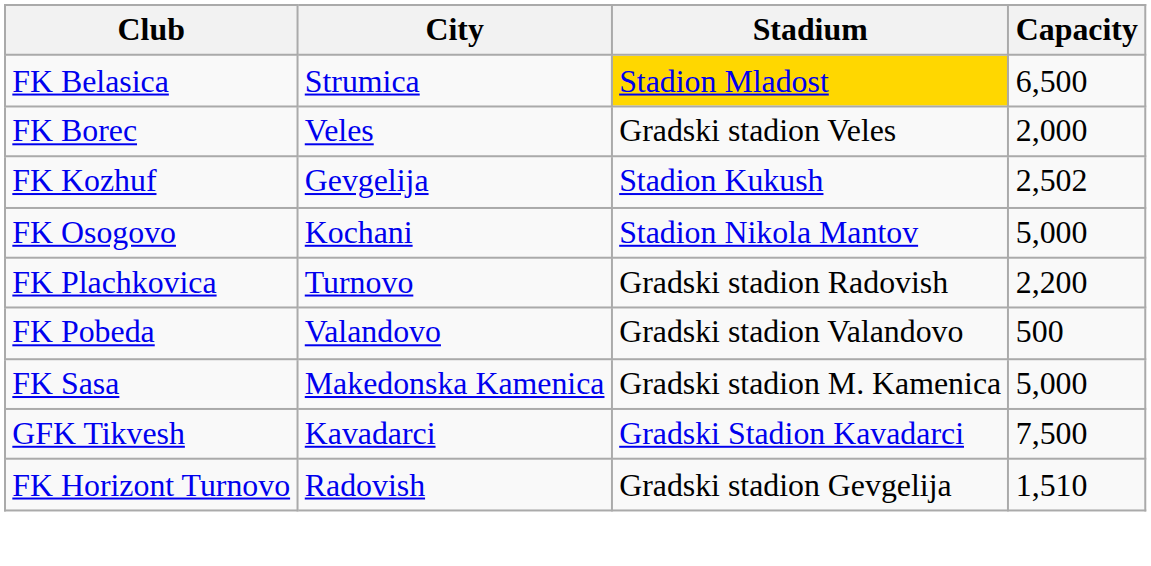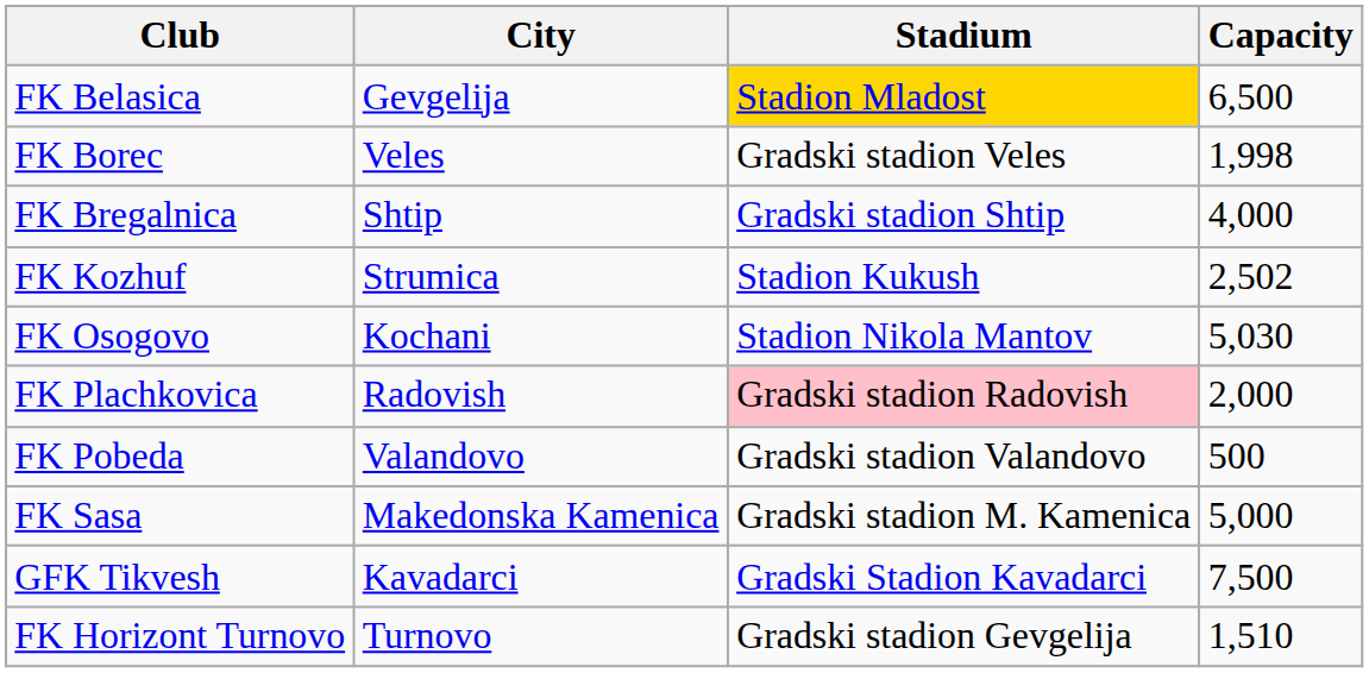FK Belasica | City: Strumica -> Gevgelija
FK Borec | Capacity: 2,000 -> 1,998
+ row: FK Bregalnica | Shtip | Gradski stadion Shtip | 4,000
FK Kozhuf | City: Gevgelija -> Strumica
FK Osogovo | Capacity: 5,000 -> 5,030
FK Plachkovica | City: Turnovo -> Radovish
FK Plachkovica | Stadium: no background -> pink background
FK Plachkovica | Capacity: 2,200 -> 2,000
FK Horizont Turnovo | City: Radovish -> Turnovo
